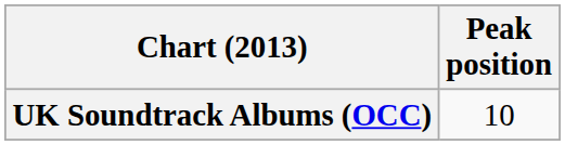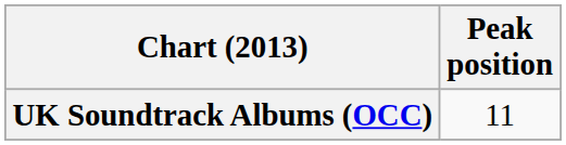UK Soundtrack Albums (OCC) | Peak position: 10 -> 11
